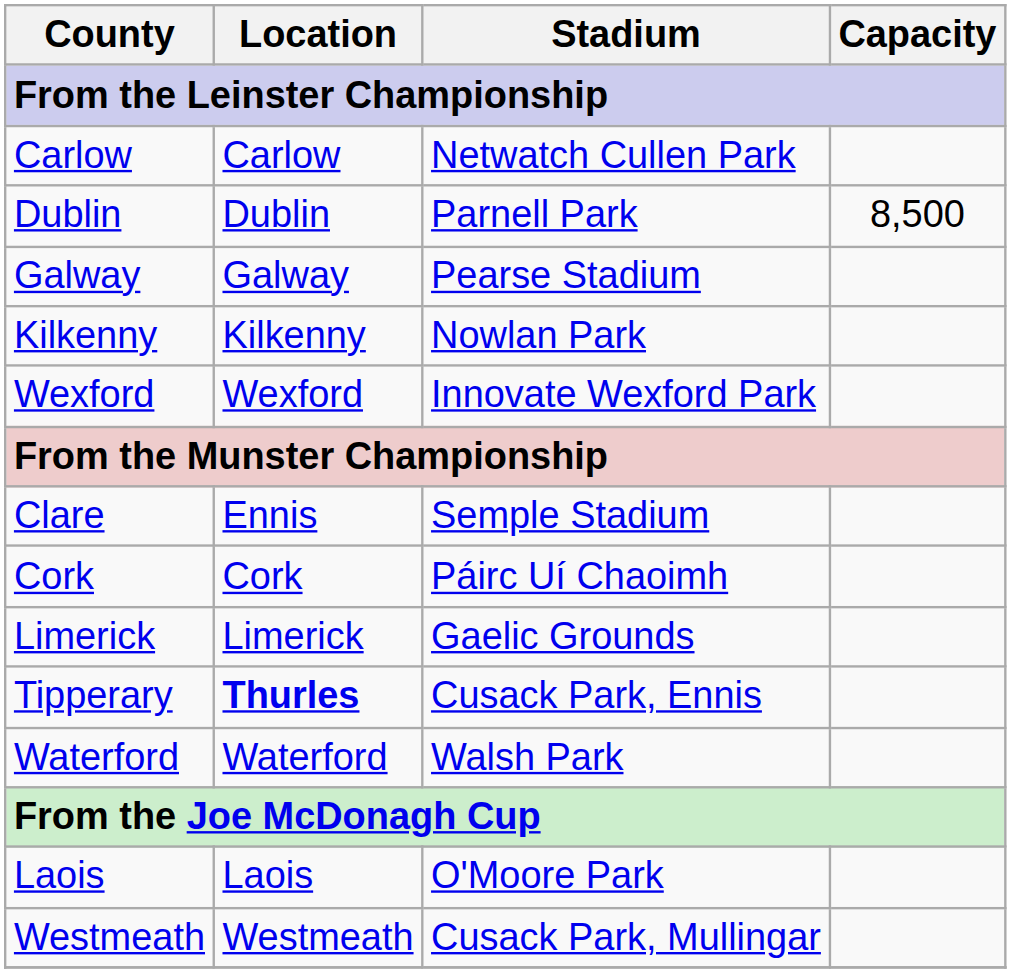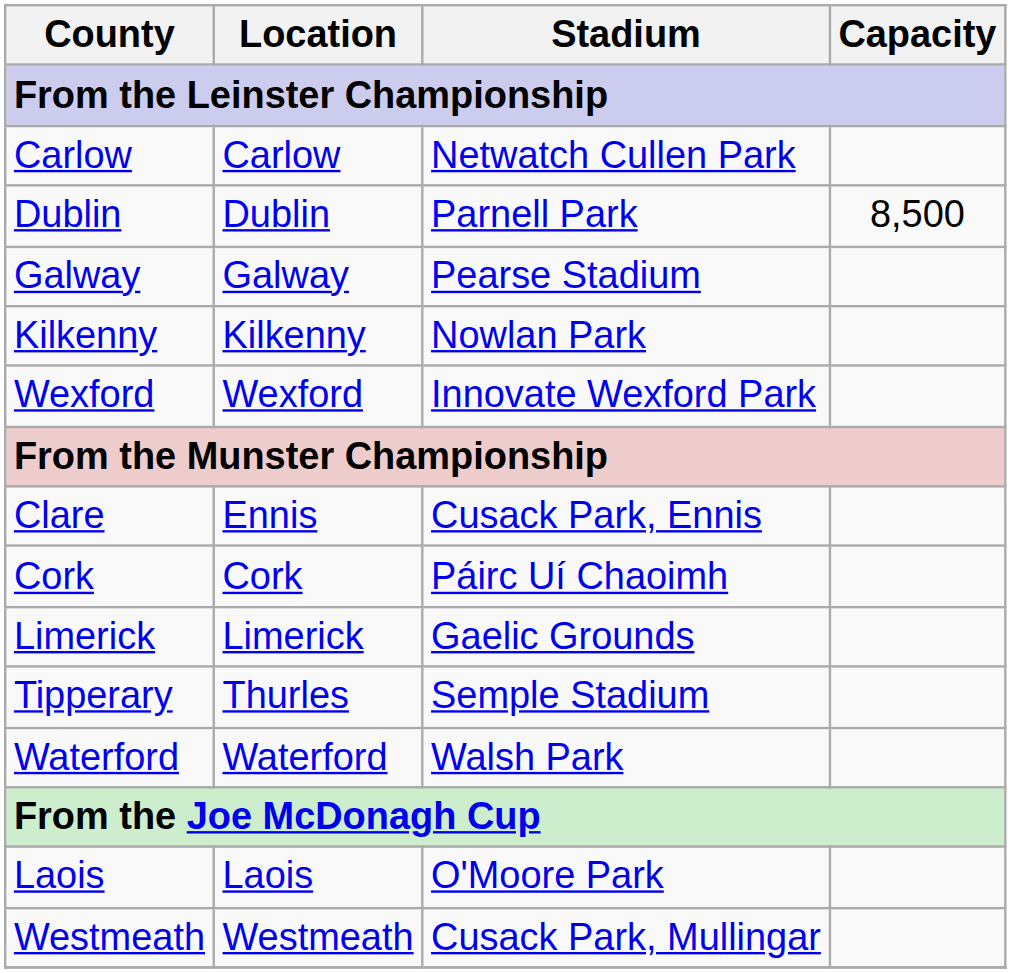Clare | Stadium: Semple Stadium -> Cusack Park, Ennis
Tipperary | Location: bold -> normal
Tipperary | Stadium: Cusack Park, Ennis -> Semple Stadium
